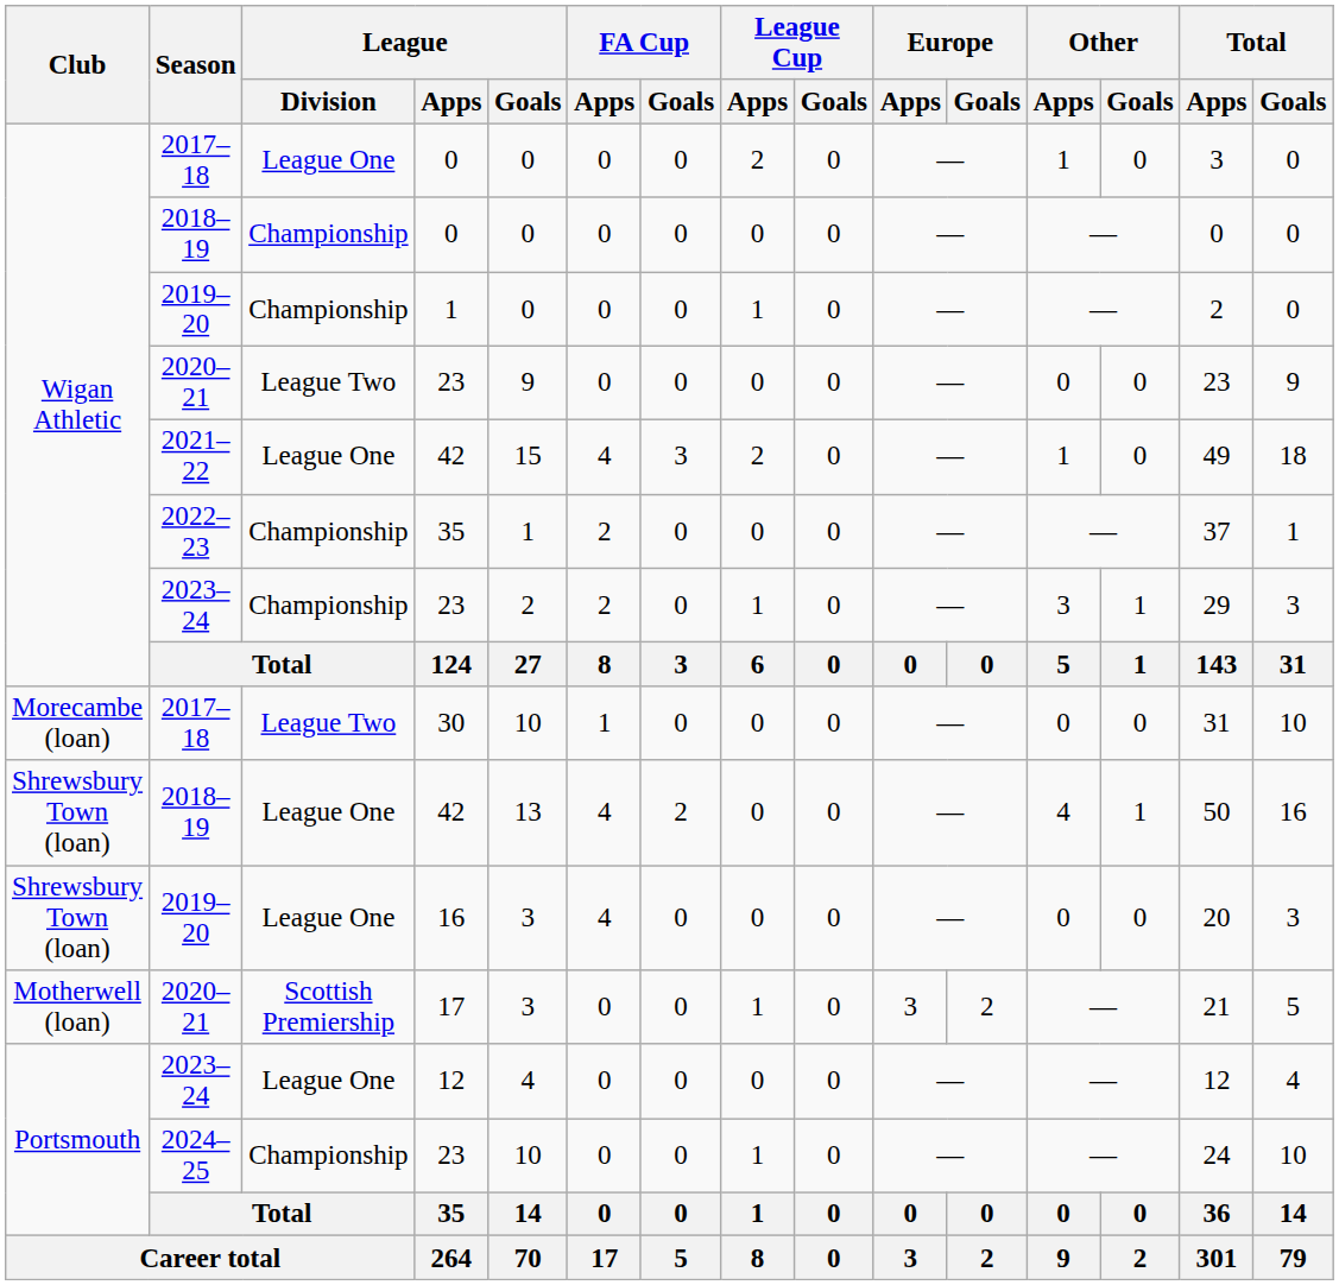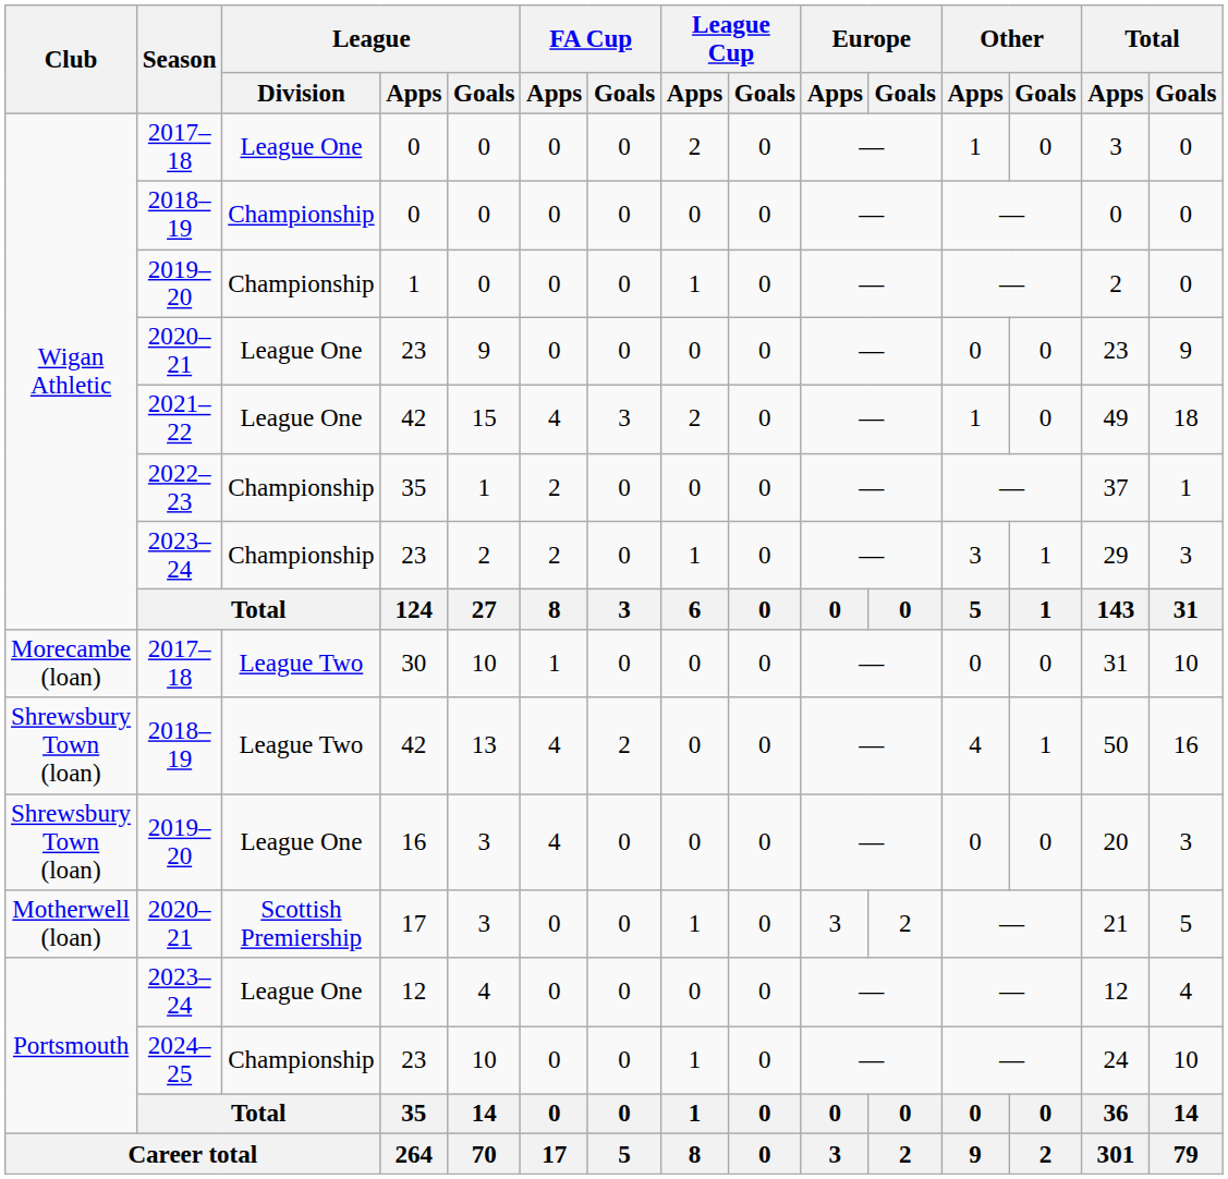2020–21 / 23 | League / Division: League Two -> League One
2018–19 / 42 | League / Division: League One -> League Two
